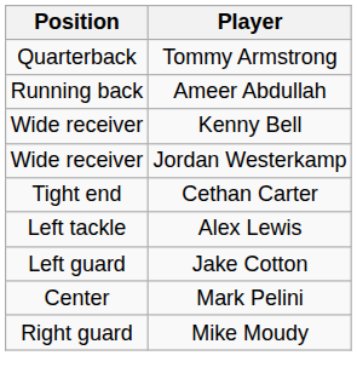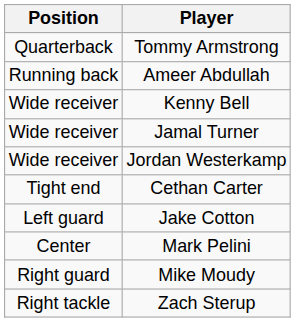+ row: Wide receiver | Jamal Turner
- row: Left tackle | Alex Lewis
+ row: Right tackle | Zach Sterup
